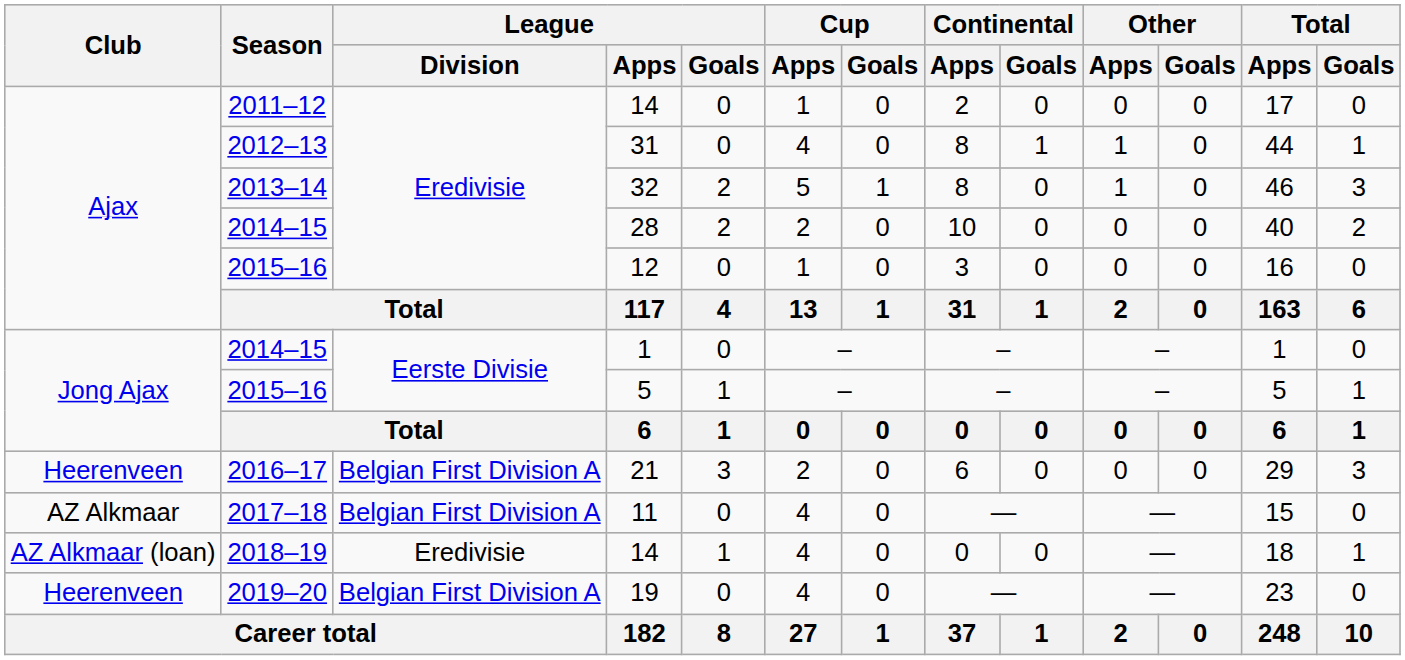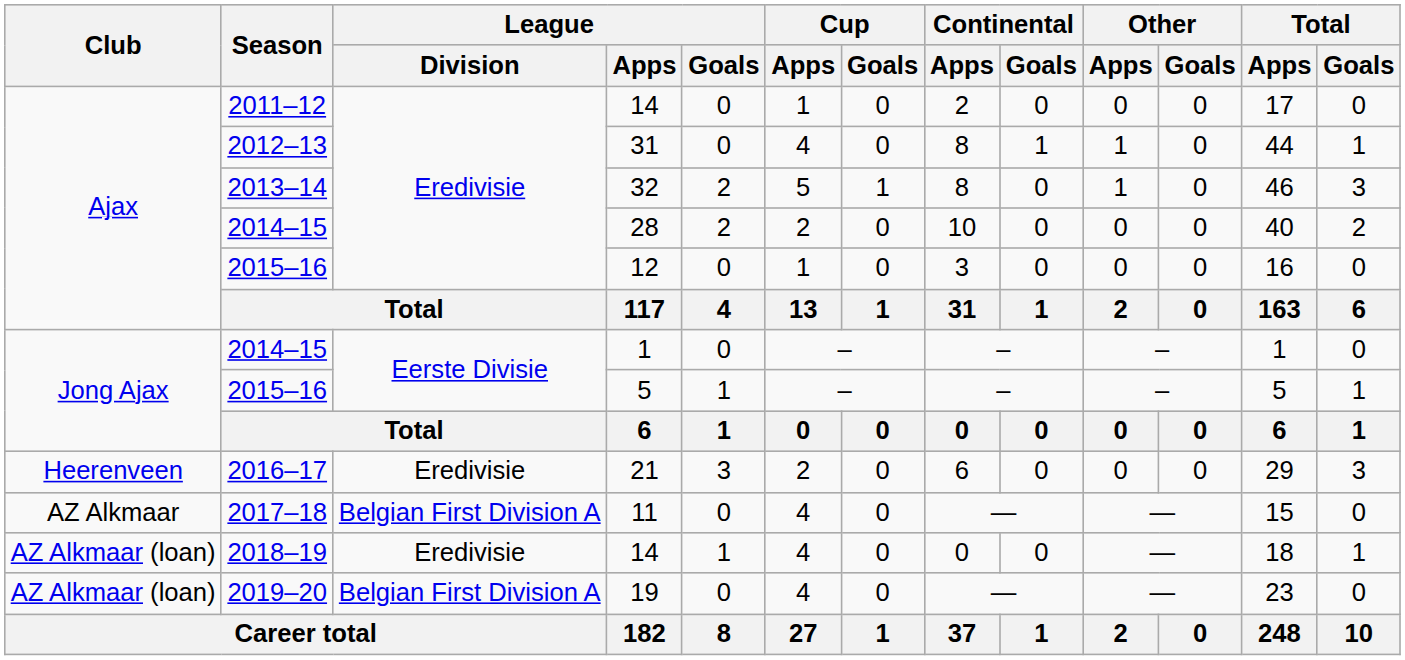21 | League / Division: Belgian First Division A -> Eredivisie
19 | Club: Heerenveen -> AZ Alkmaar (loan)
